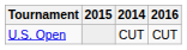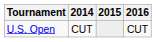columns swapped: 2014 <-> 2015
